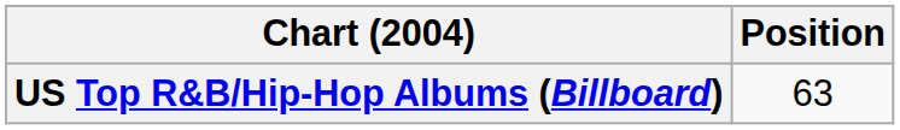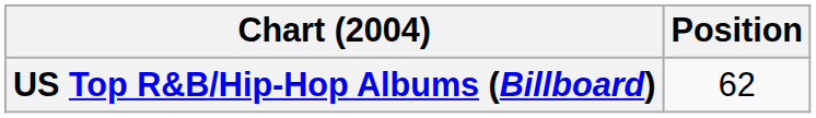US Top R&B/Hip-Hop Albums (Billboard) | Position: 63 -> 62
